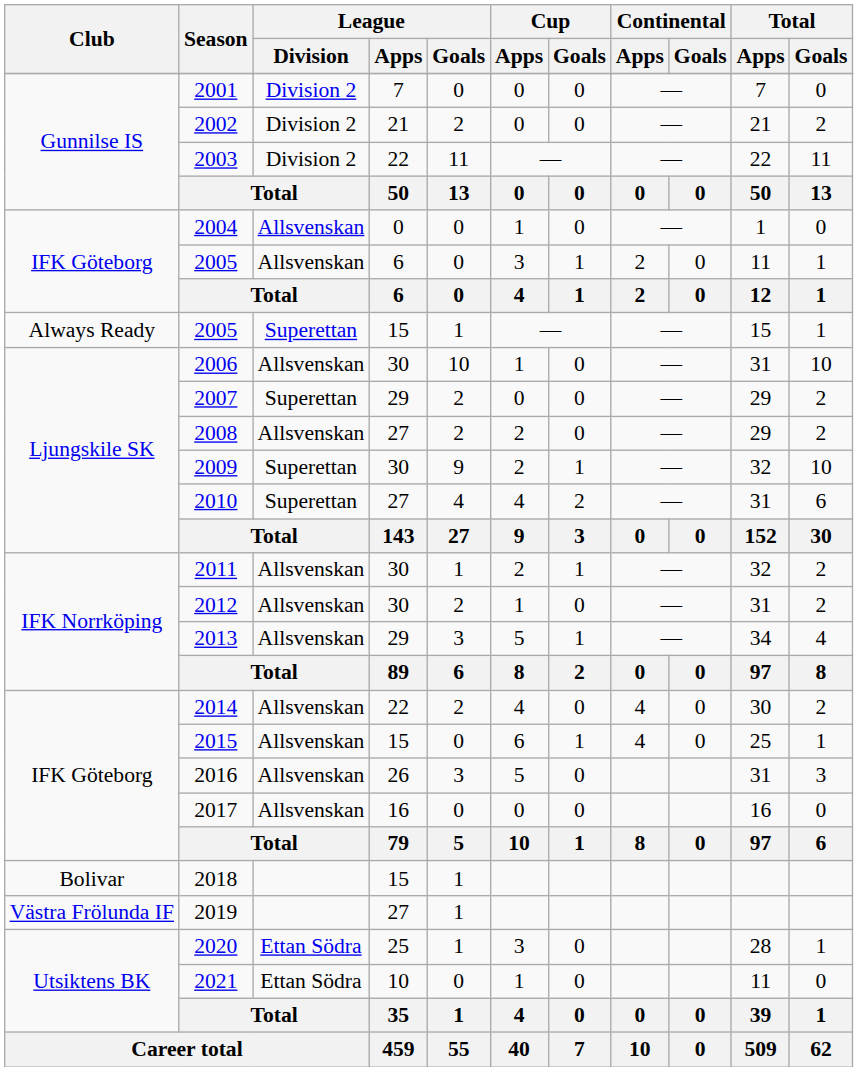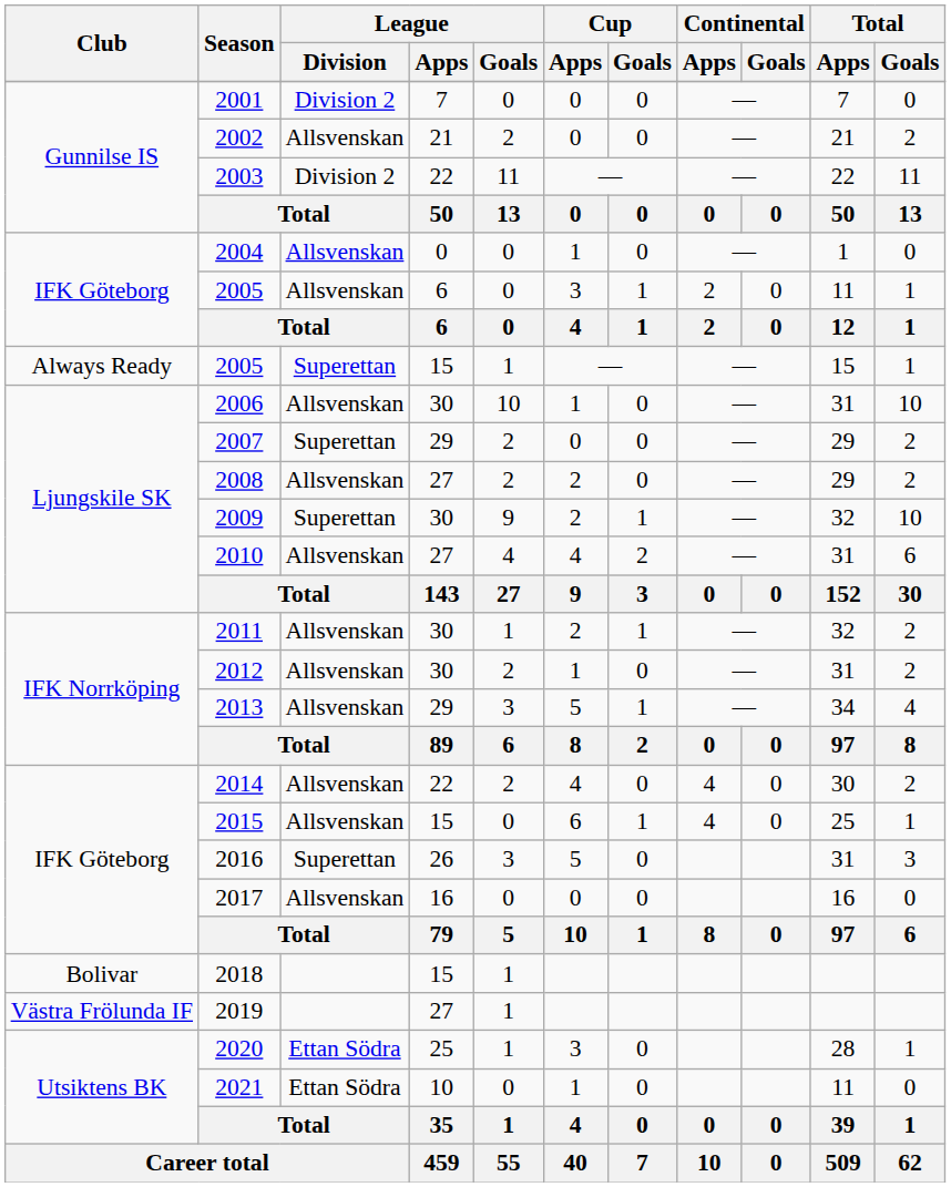2002 | League / Division: Division 2 -> Allsvenskan
2010 | League / Division: Superettan -> Allsvenskan
2016 | League / Division: Allsvenskan -> Superettan
